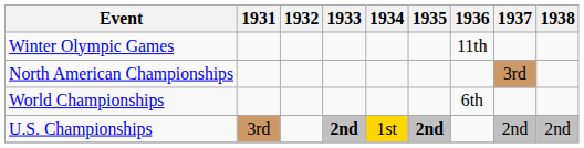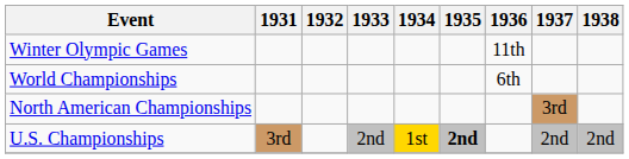rows swapped: World Championships <-> North American Championships
U.S. Championships | 1933: bold -> normal
